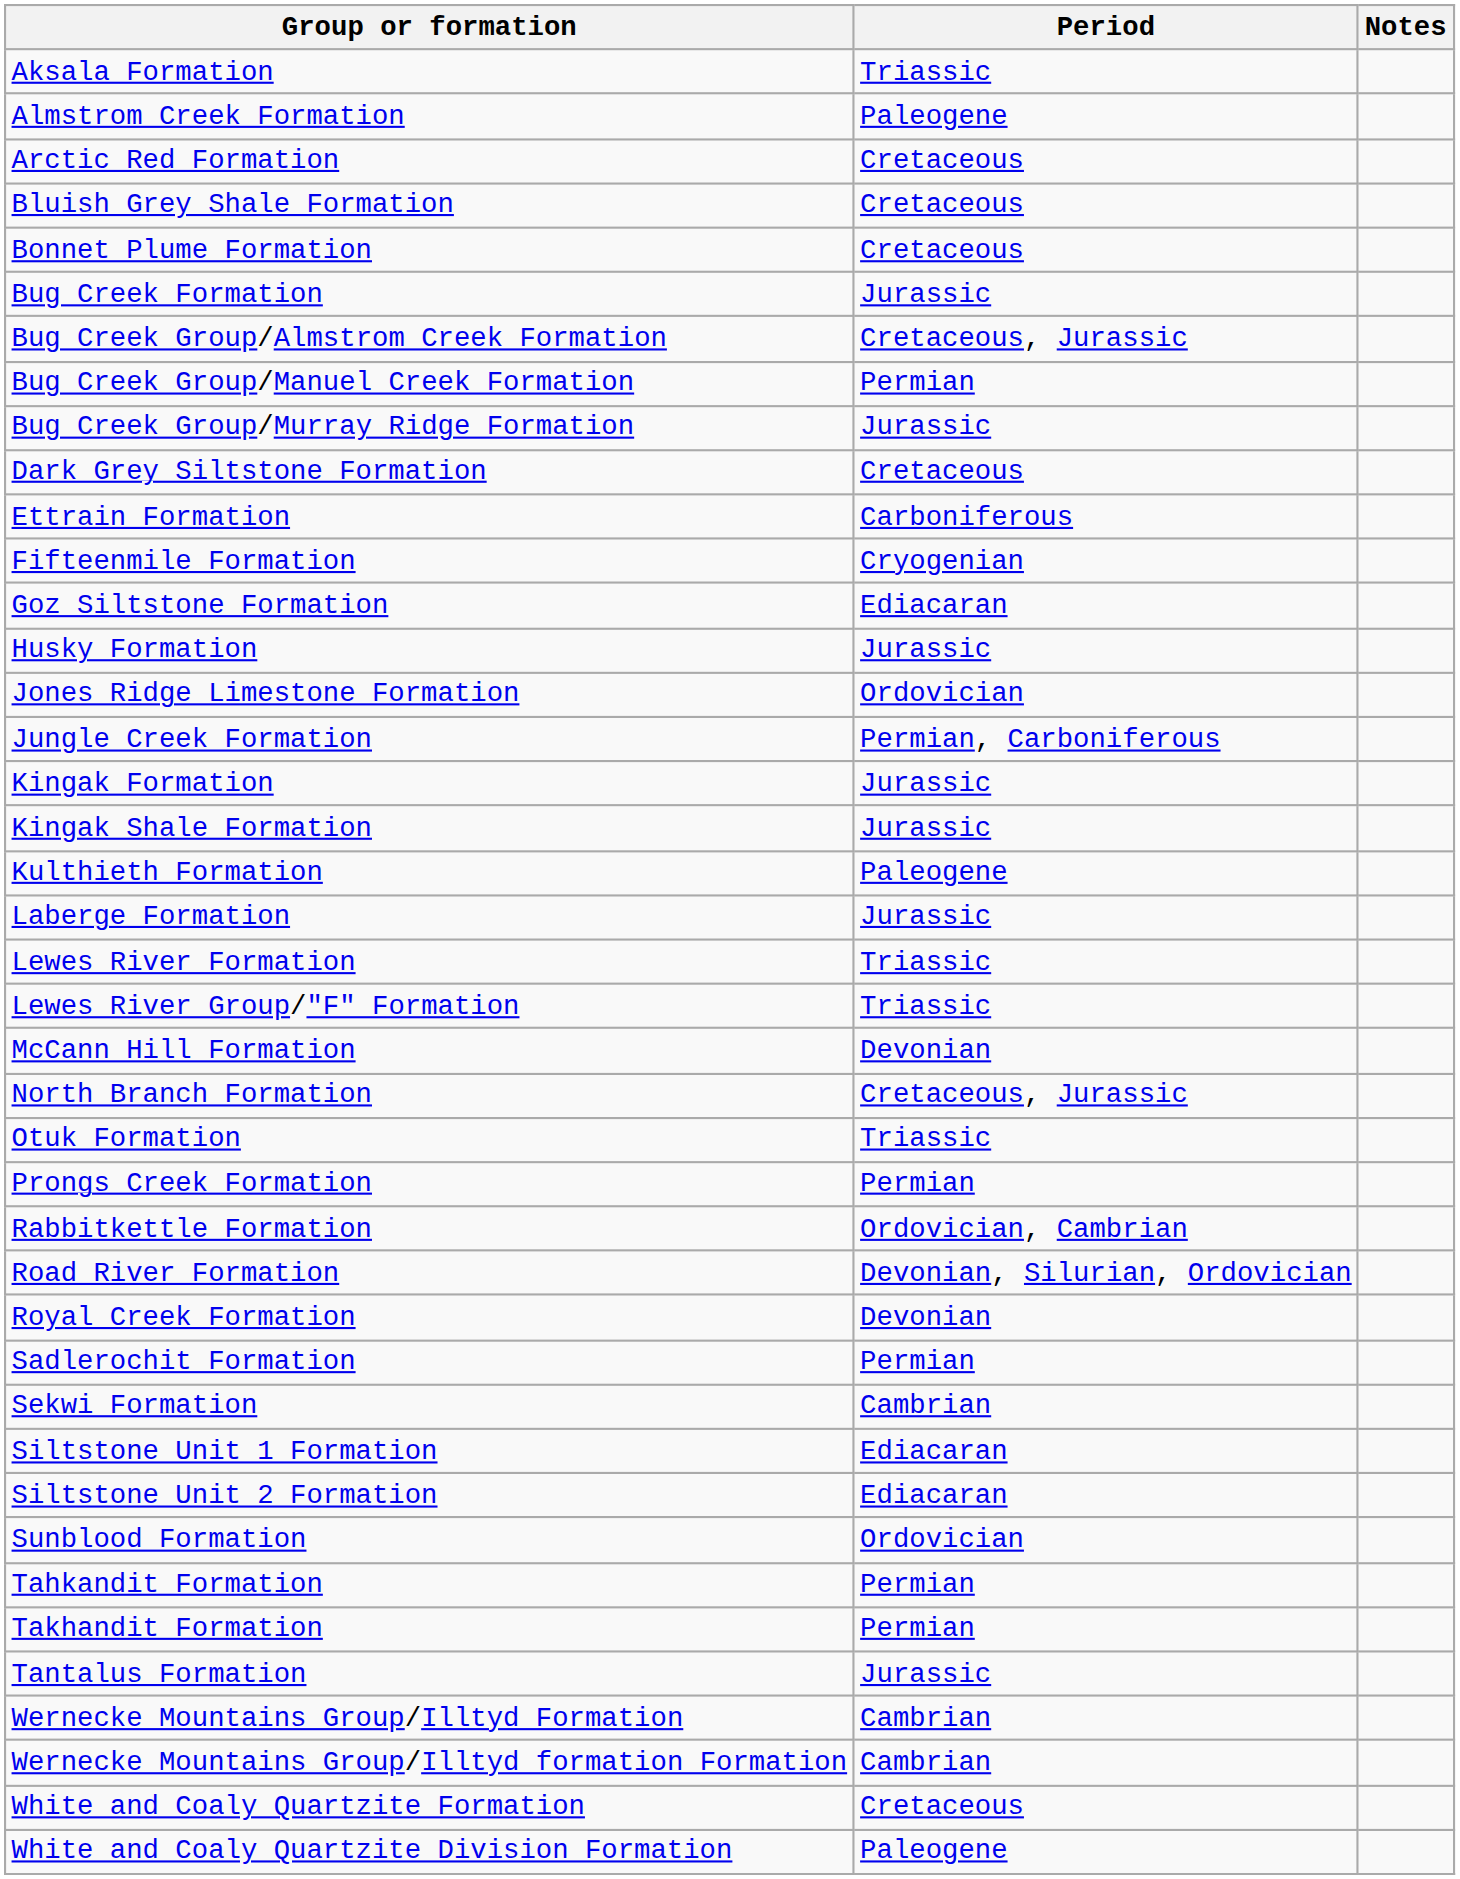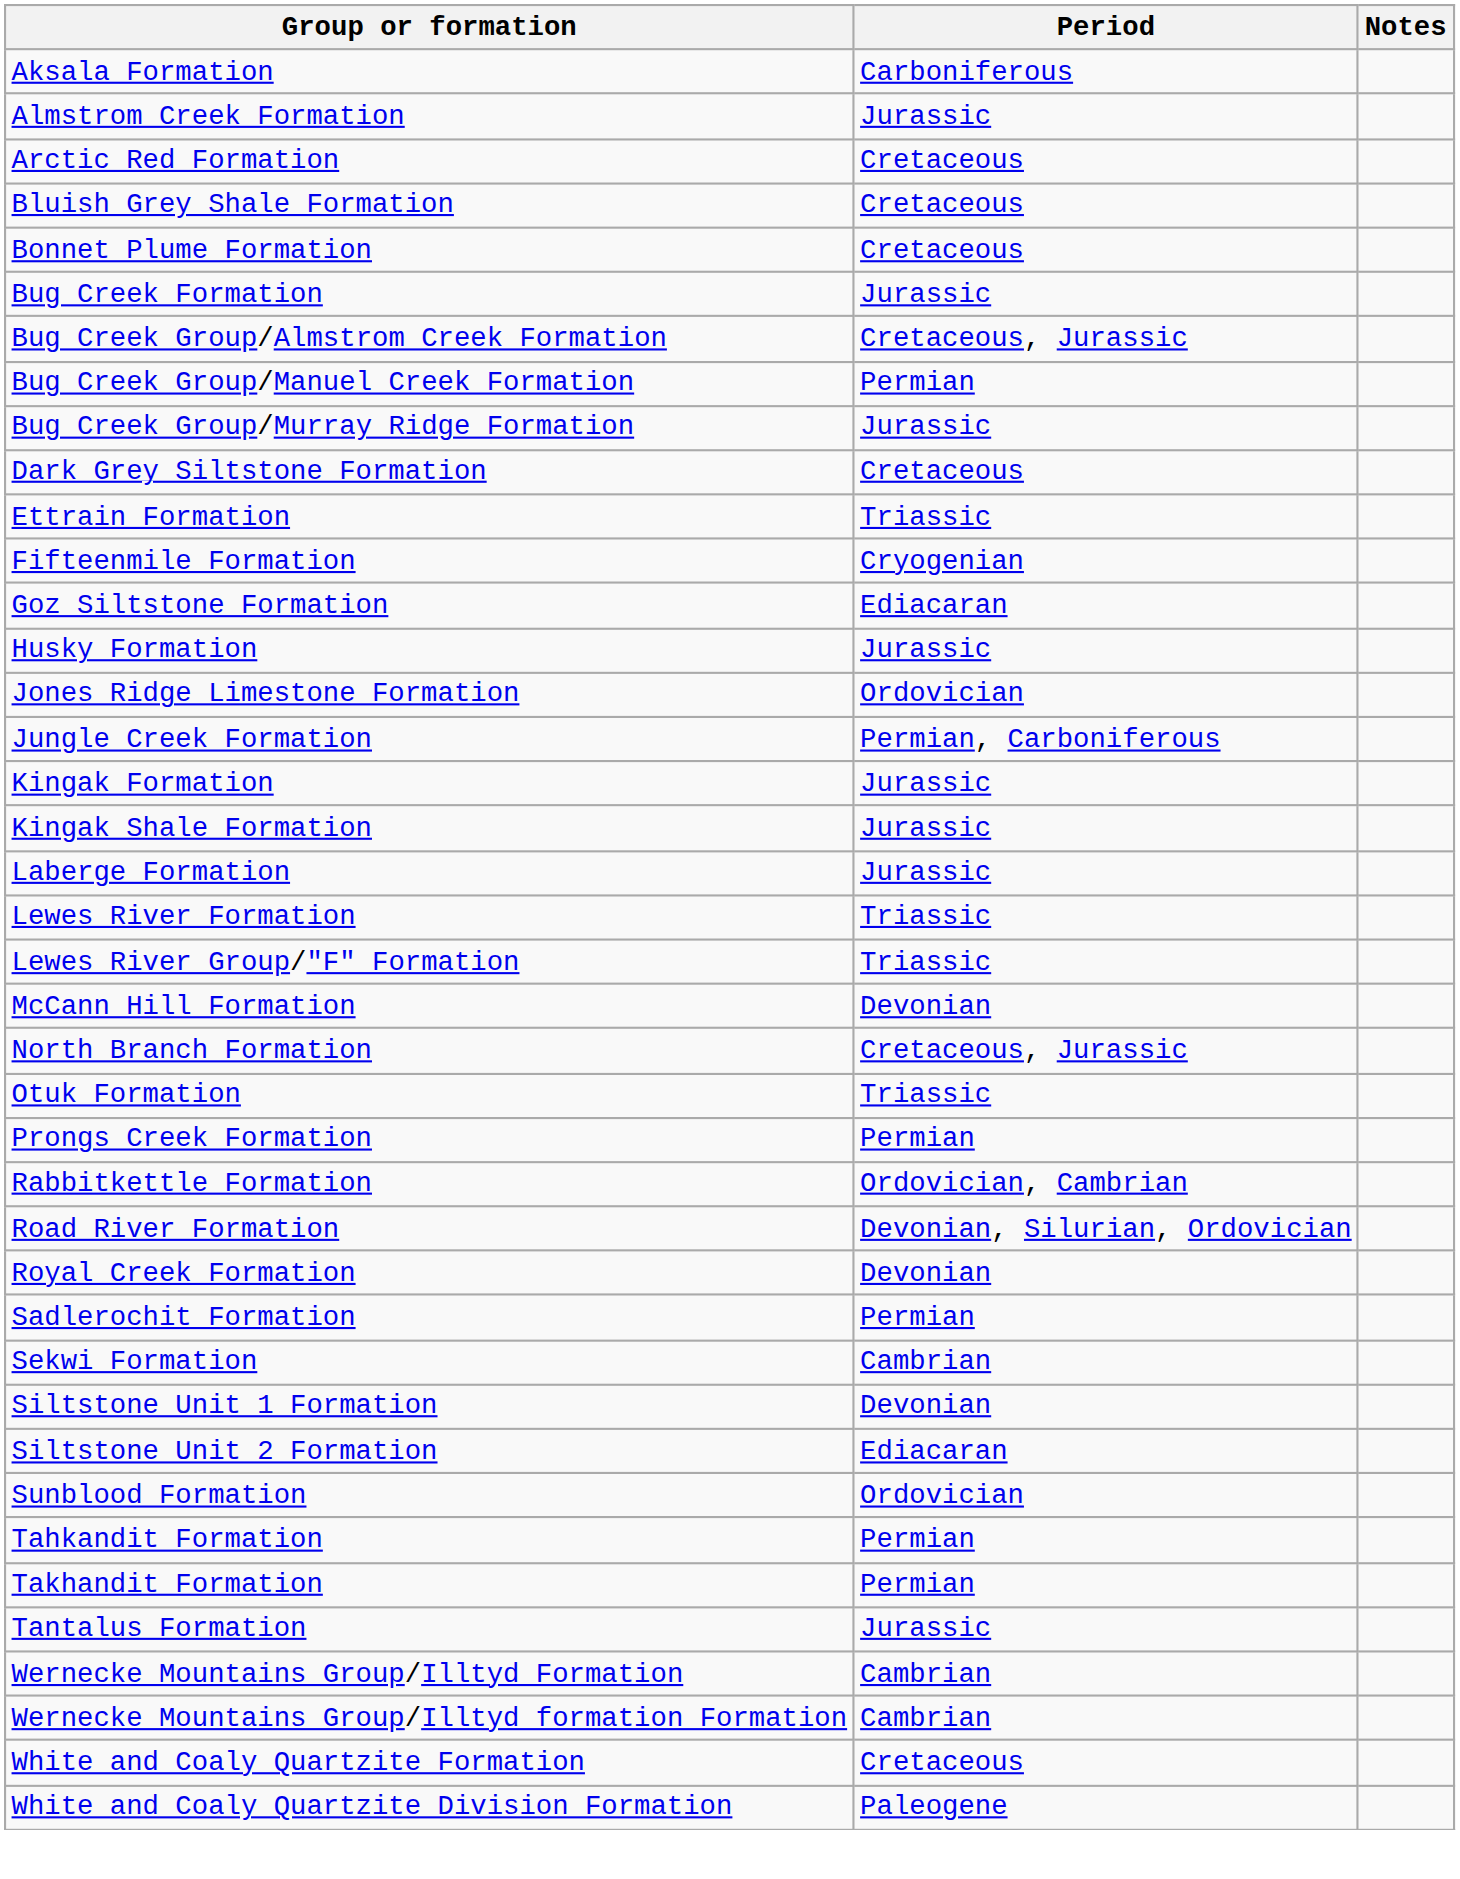Aksala Formation | Period: Triassic -> Carboniferous
Almstrom Creek Formation | Period: Paleogene -> Jurassic
Ettrain Formation | Period: Carboniferous -> Triassic
- row: Kulthieth Formation | Paleogene
Siltstone Unit 1 Formation | Period: Ediacaran -> Devonian
